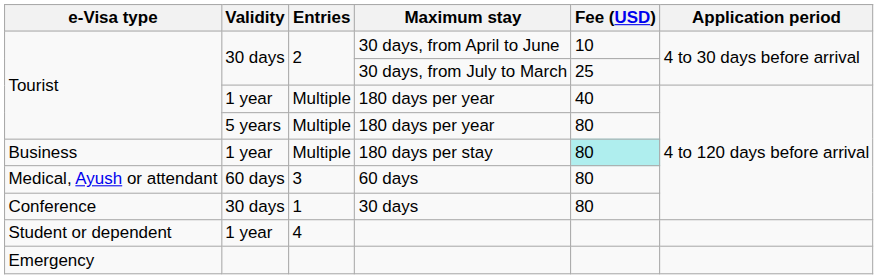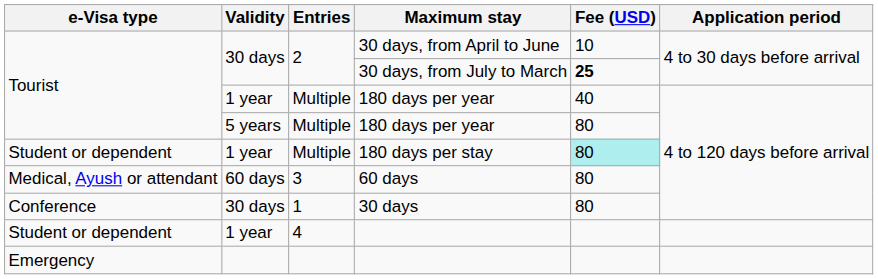30 days, from July to March | Fee (USD): normal -> bold
180 days per stay | e-Visa type: Business -> Student or dependent
